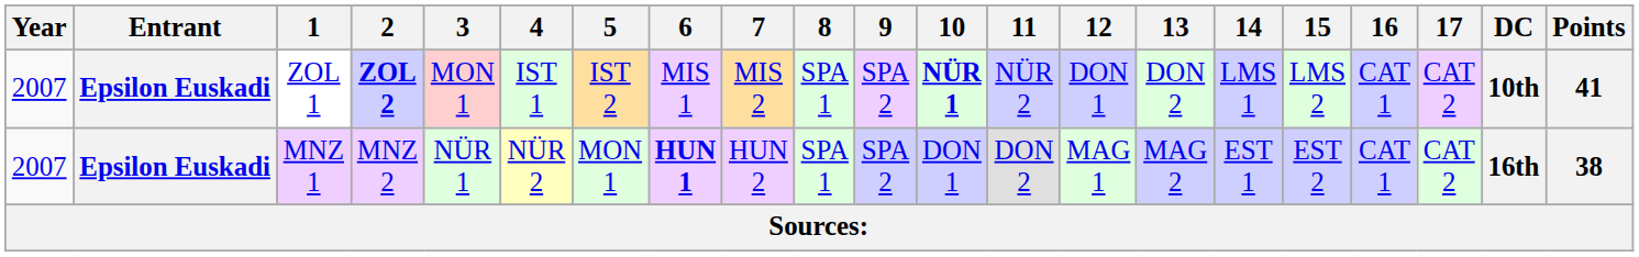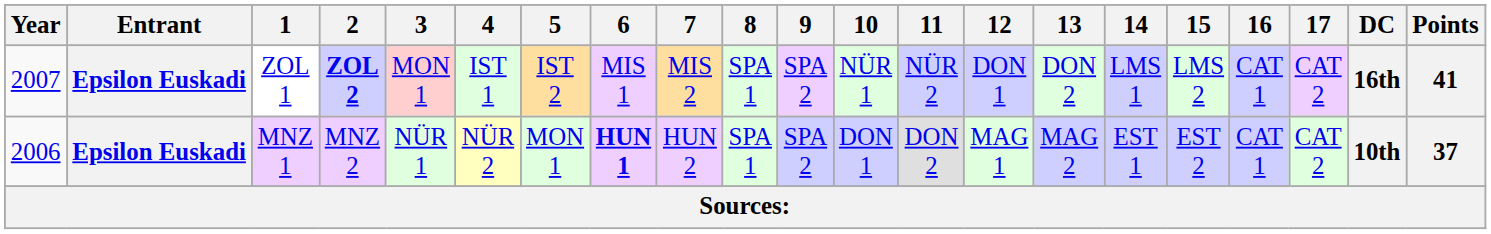ZOL 1 | 10: bold -> normal
ZOL 1 | DC: 10th -> 16th
MNZ 1 | Year: 2007 -> 2006
MNZ 1 | DC: 16th -> 10th
MNZ 1 | Points: 38 -> 37
